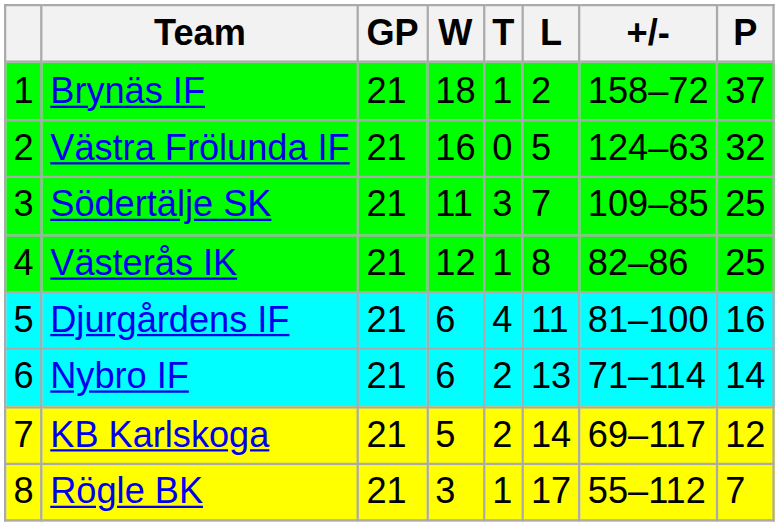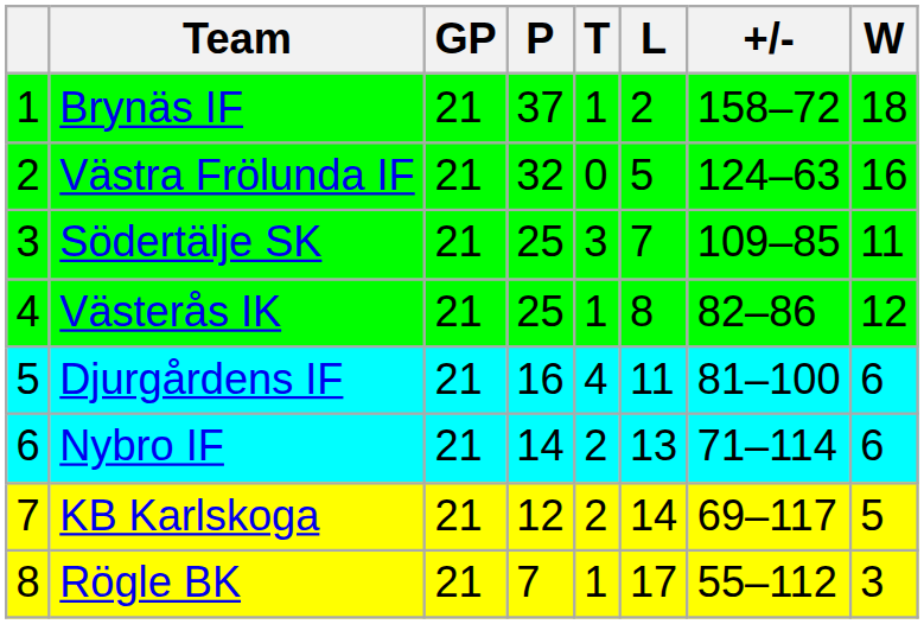columns swapped: W <-> P
